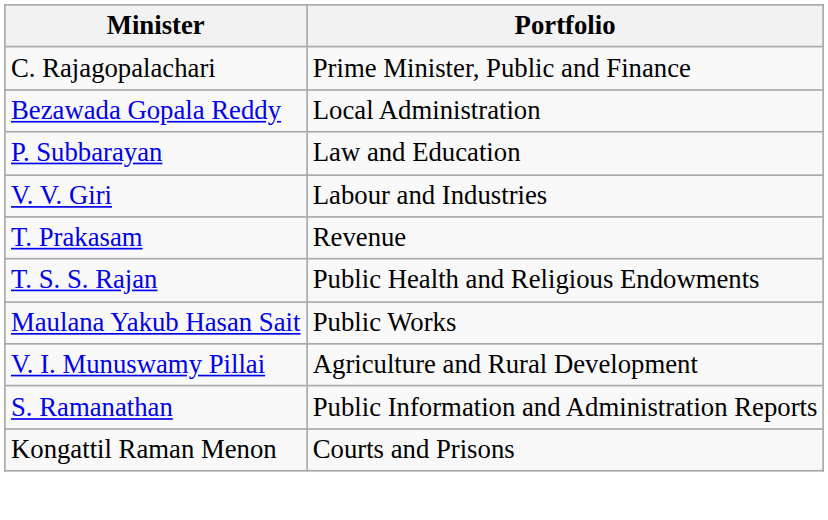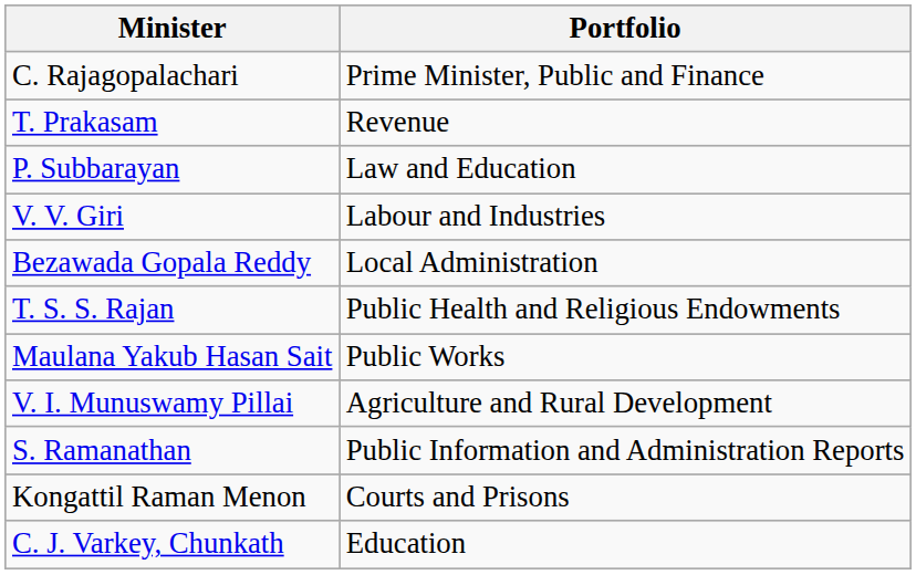rows swapped: T. Prakasam <-> Bezawada Gopala Reddy
+ row: C. J. Varkey, Chunkath | Education
